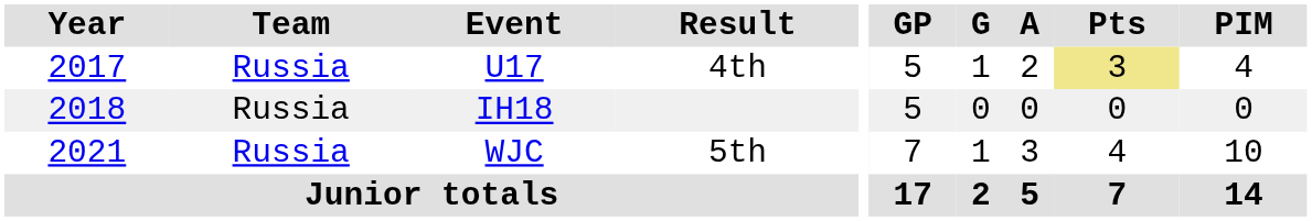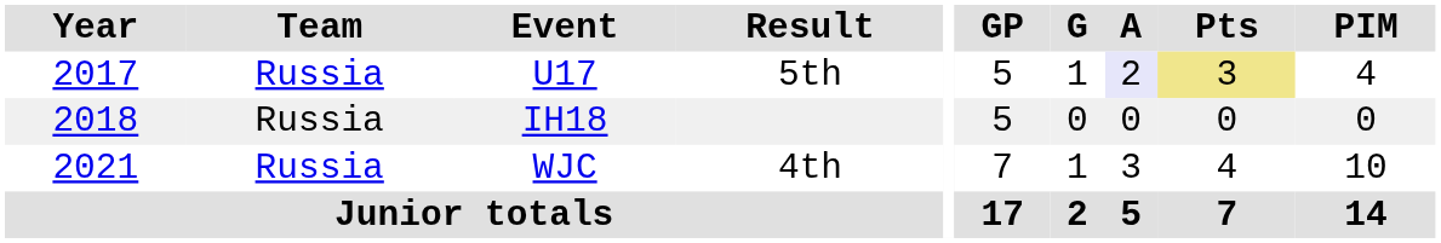U17 | Result: 4th -> 5th
U17 | A: no background -> lavender background
WJC | Result: 5th -> 4th
